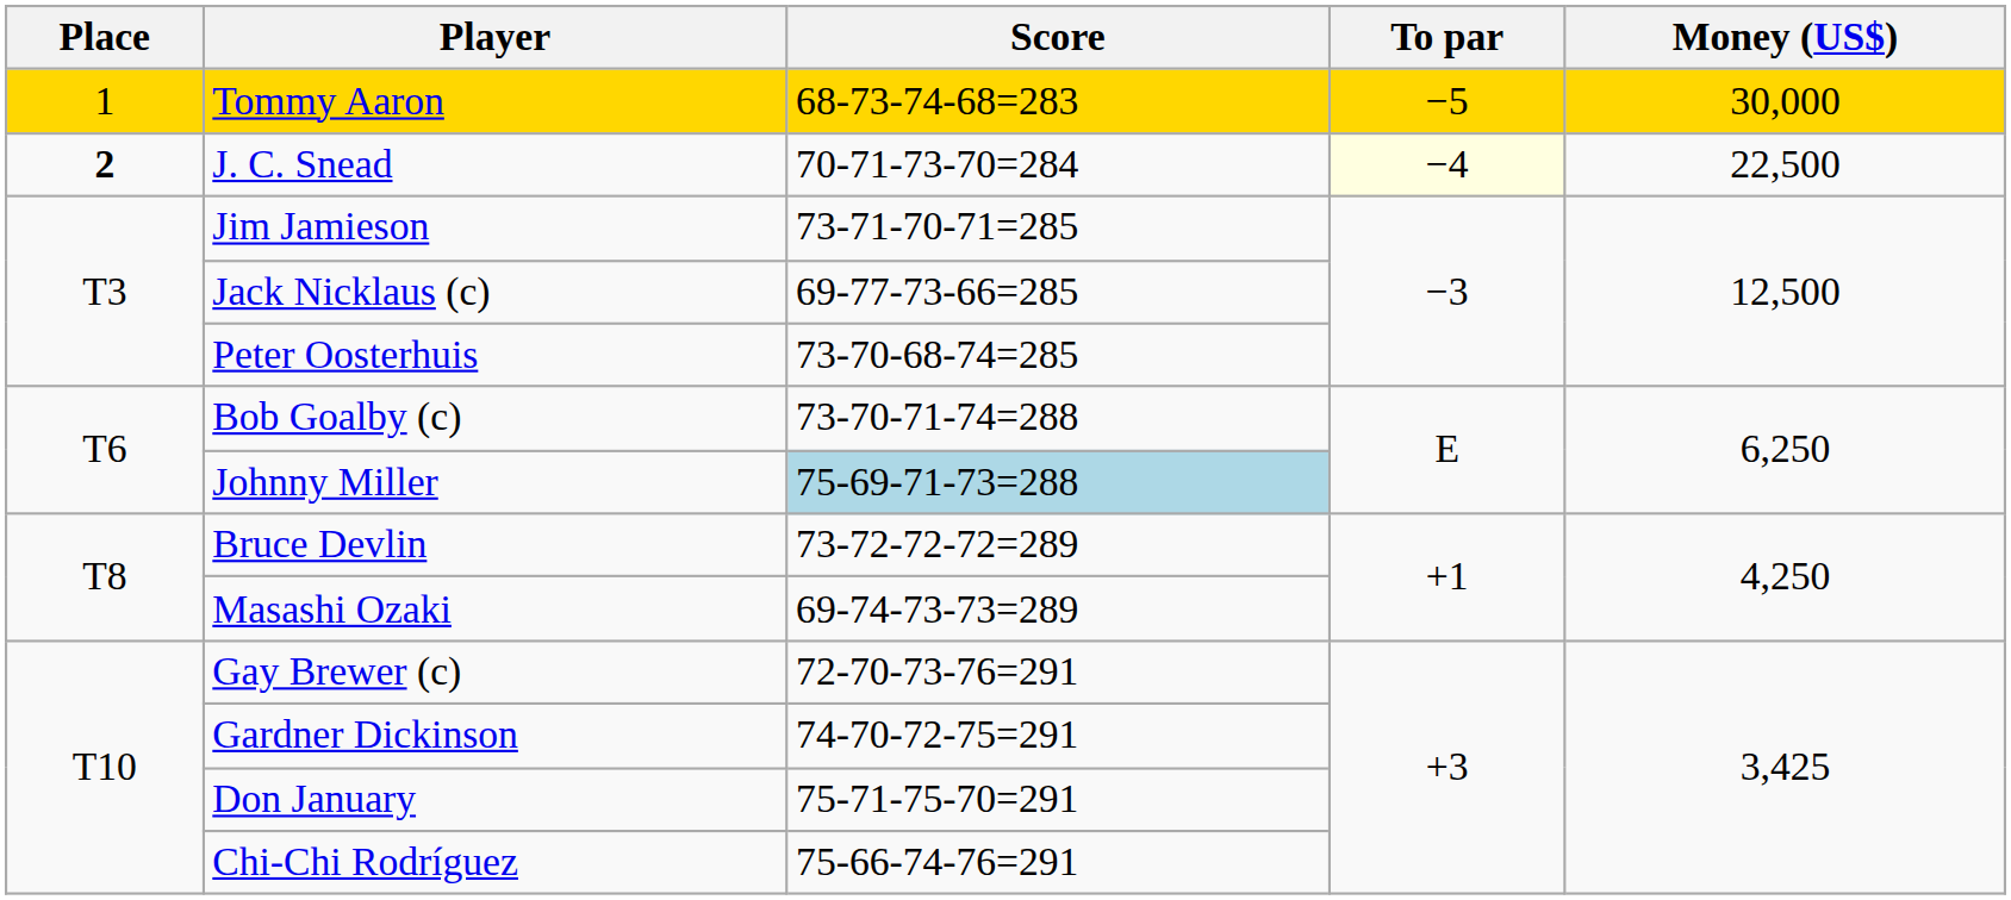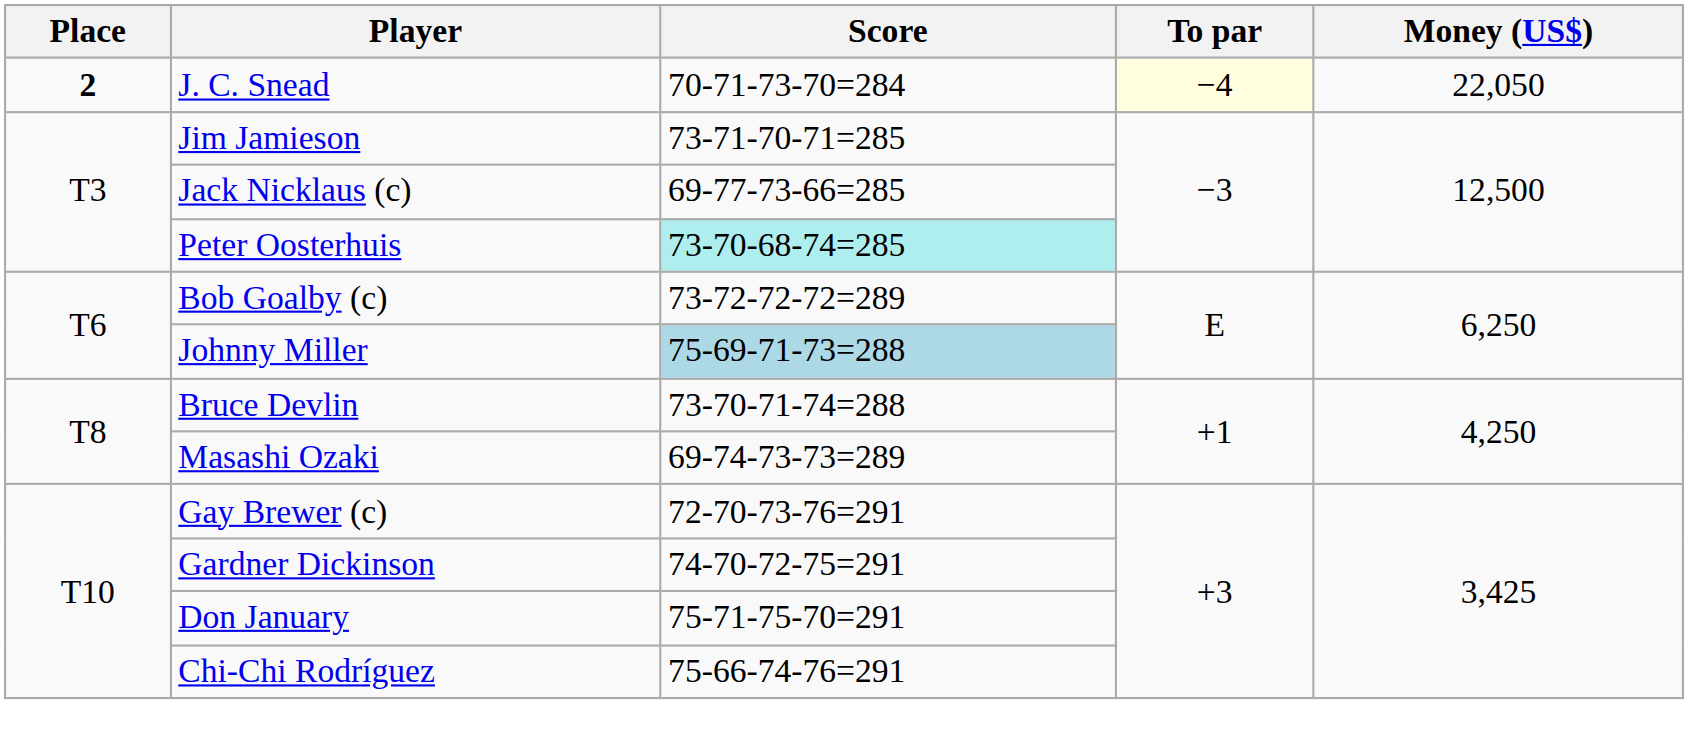- row: 1 | Tommy Aaron | 68-73-74-68=283 | −5 | 30,000
J. C. Snead | Money (US$): 22,500 -> 22,050
Peter Oosterhuis | Score: no background -> paleturquoise background
Bob Goalby (c) | Score: 73-70-71-74=288 -> 73-72-72-72=289
Bruce Devlin | Score: 73-72-72-72=289 -> 73-70-71-74=288
